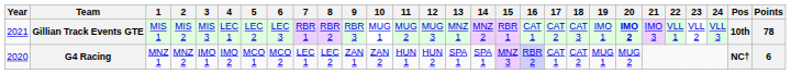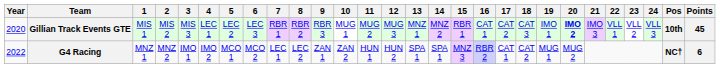Gillian Track Events GTE | Year: 2021 -> 2020
Gillian Track Events GTE | Points: 78 -> 45
G4 Racing | Year: 2020 -> 2022
